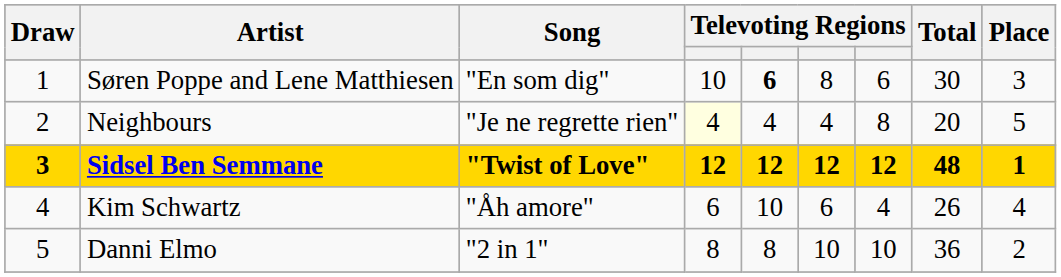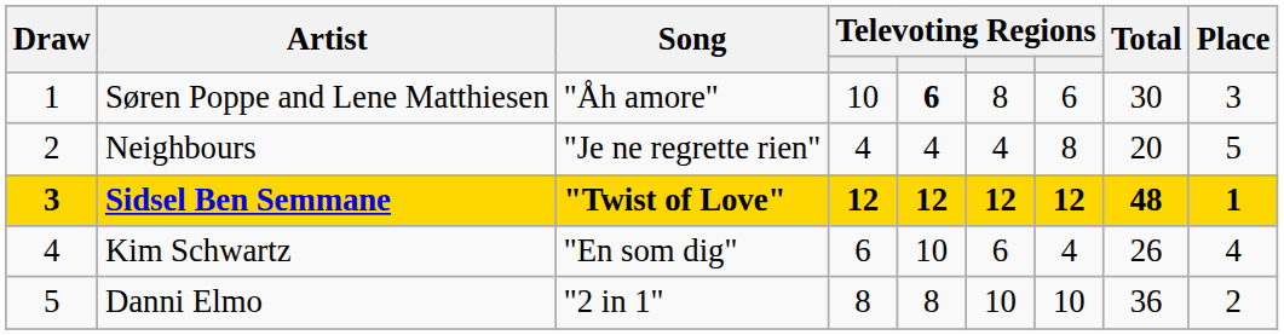Søren Poppe and Lene Matthiesen | Song: "En som dig" -> "Åh amore"
Neighbours | column 4: lightyellow background -> no background
Kim Schwartz | Song: "Åh amore" -> "En som dig"
